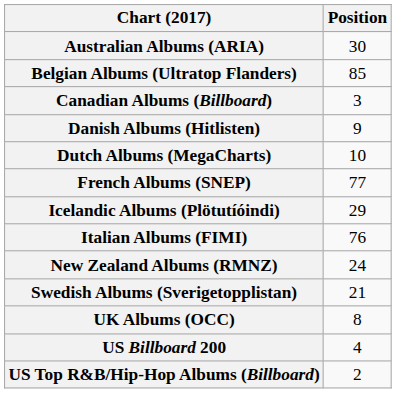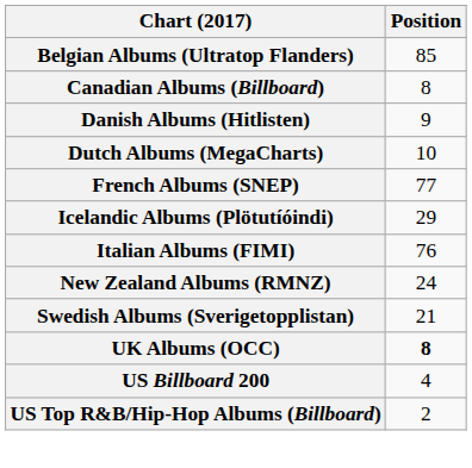- row: Australian Albums (ARIA) | 30
Canadian Albums (Billboard) | Position: 3 -> 8
UK Albums (OCC) | Position: normal -> bold
